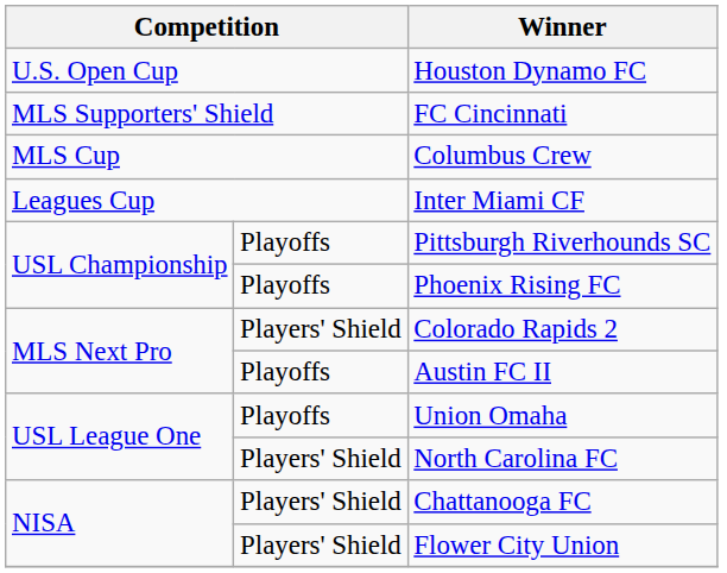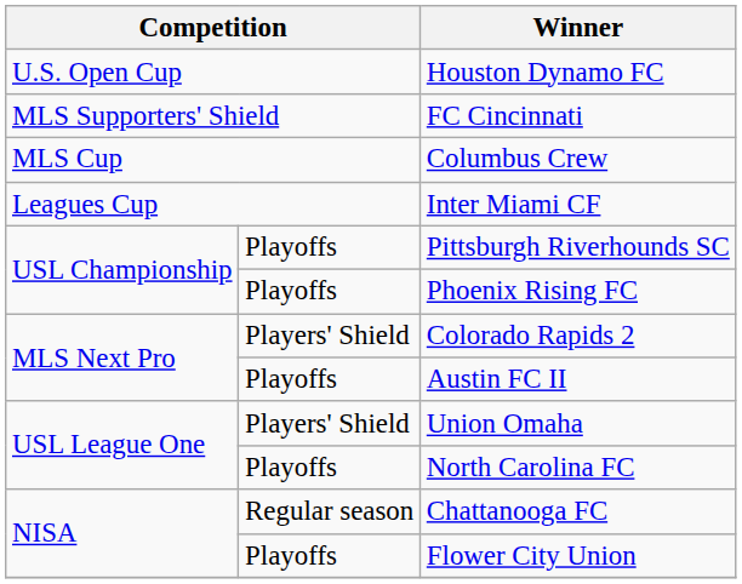Union Omaha | column 2: Playoffs -> Players' Shield
North Carolina FC | column 2: Players' Shield -> Playoffs
Chattanooga FC | column 2: Players' Shield -> Regular season
Flower City Union | column 2: Players' Shield -> Playoffs
